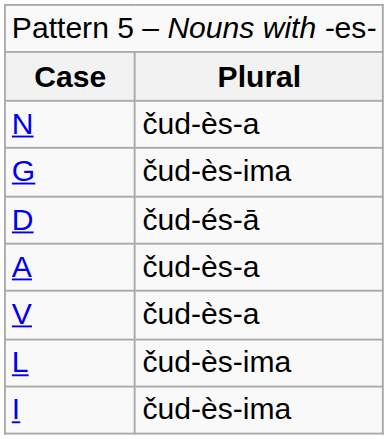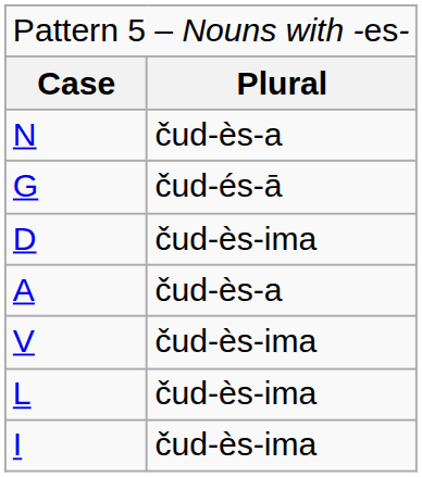G | column 2: čud-ès-ima -> čud-és-ā
D | column 2: čud-és-ā -> čud-ès-ima
V | column 2: čud-ès-a -> čud-ès-ima
